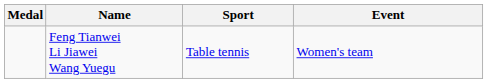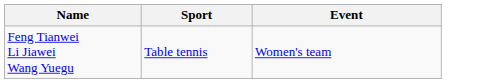- column: Medal
